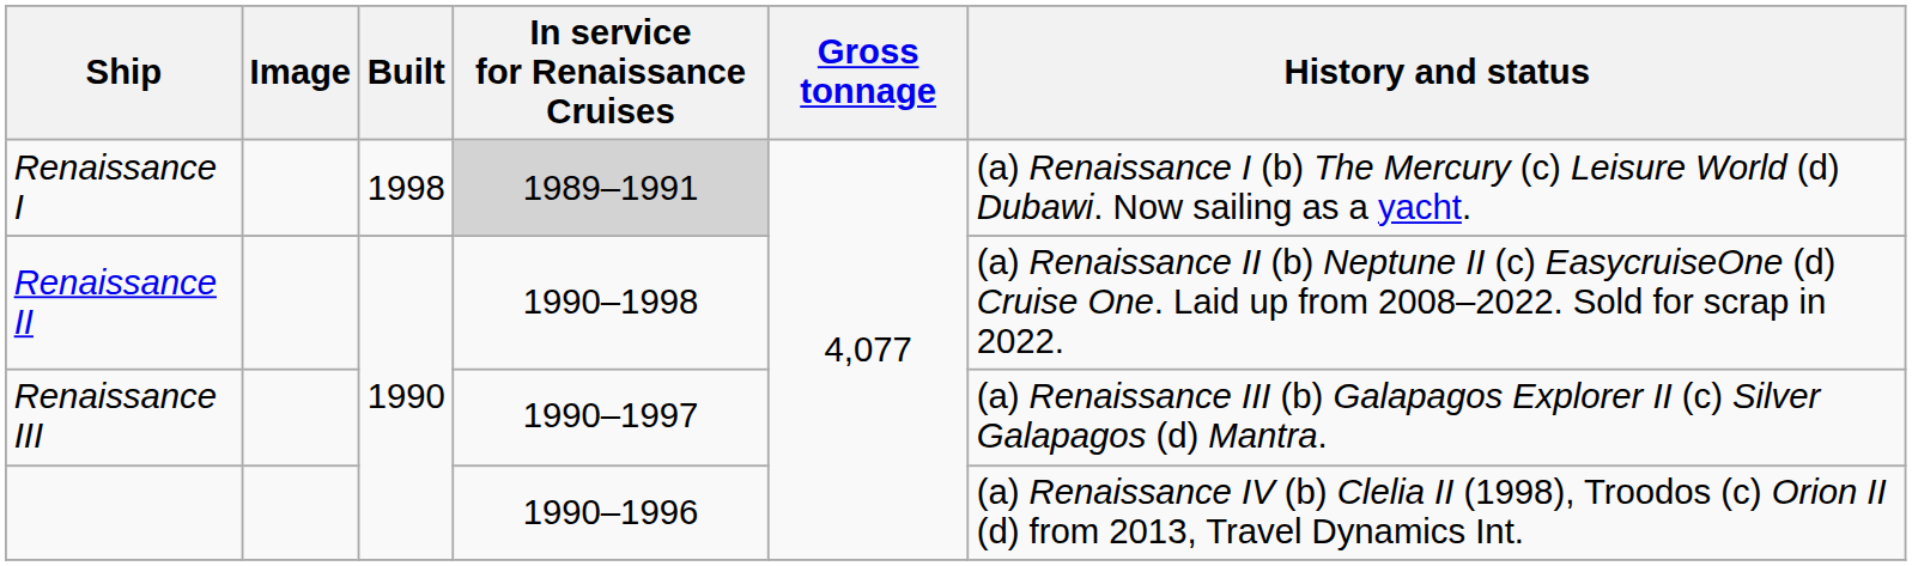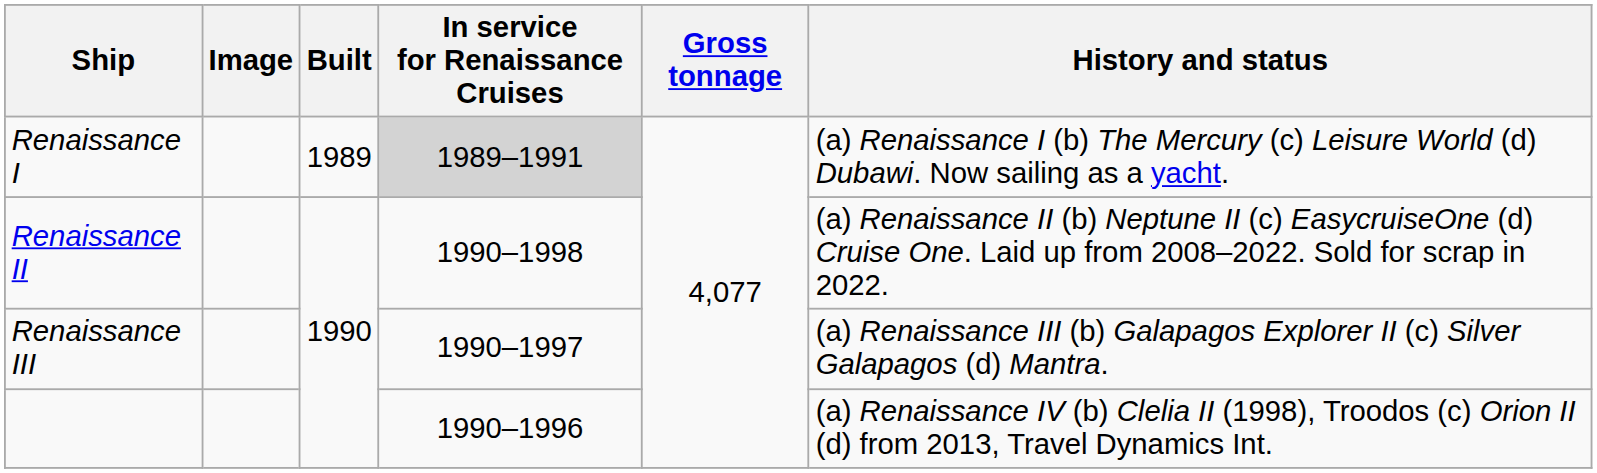Renaissance I | Built: 1998 -> 1989
